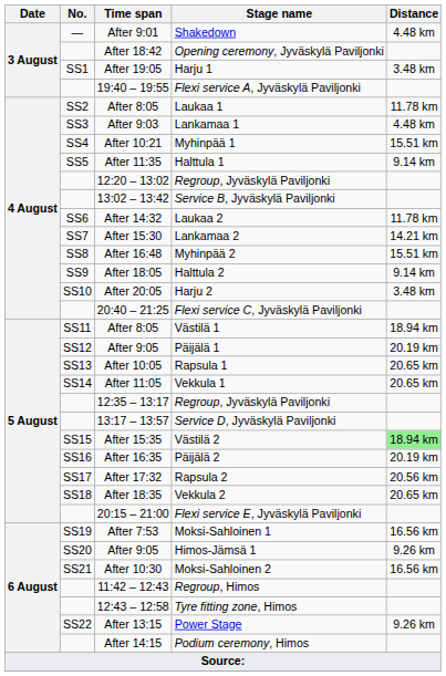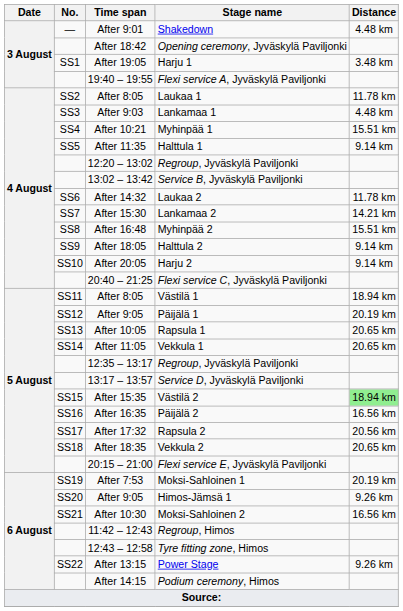Harju 2 | Distance: 3.48 km -> 9.14 km
Päijälä 2 | Distance: 20.19 km -> 16.56 km
Moksi-Sahloinen 1 | Distance: 16.56 km -> 20.19 km
